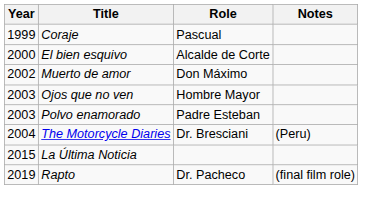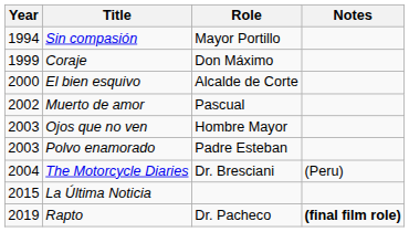+ row: 1994 | Sin compasión | Mayor Portillo
Coraje | Role: Pascual -> Don Máximo
Muerto de amor | Role: Don Máximo -> Pascual
Rapto | Notes: normal -> bold
